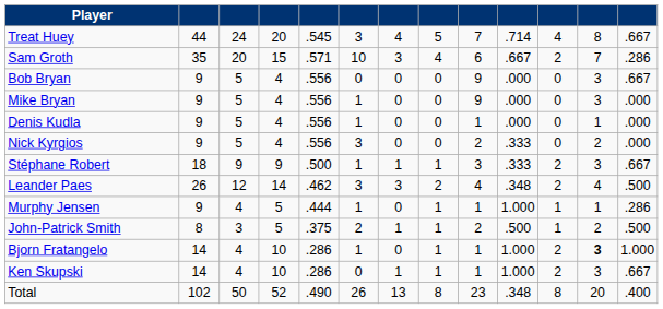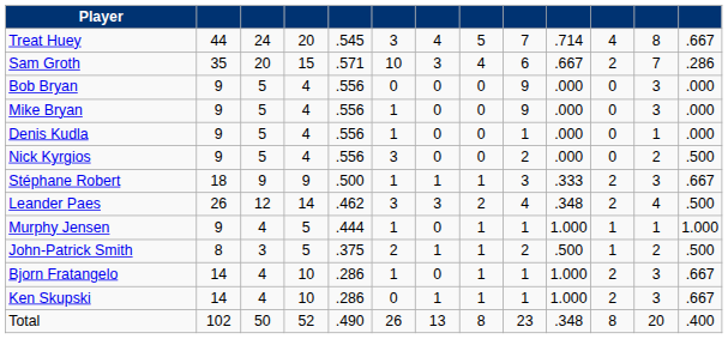Bob Bryan | column 13: .667 -> .000
Nick Kyrgios | column 10: .333 -> .000
Nick Kyrgios | column 13: .000 -> .500
Murphy Jensen | column 13: .286 -> 1.000
Bjorn Fratangelo | column 12: bold -> normal
Bjorn Fratangelo | column 13: 1.000 -> .667
